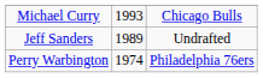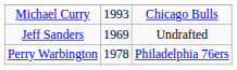Jeff Sanders | column 2: 1989 -> 1969
Perry Warbington | column 2: 1974 -> 1978
